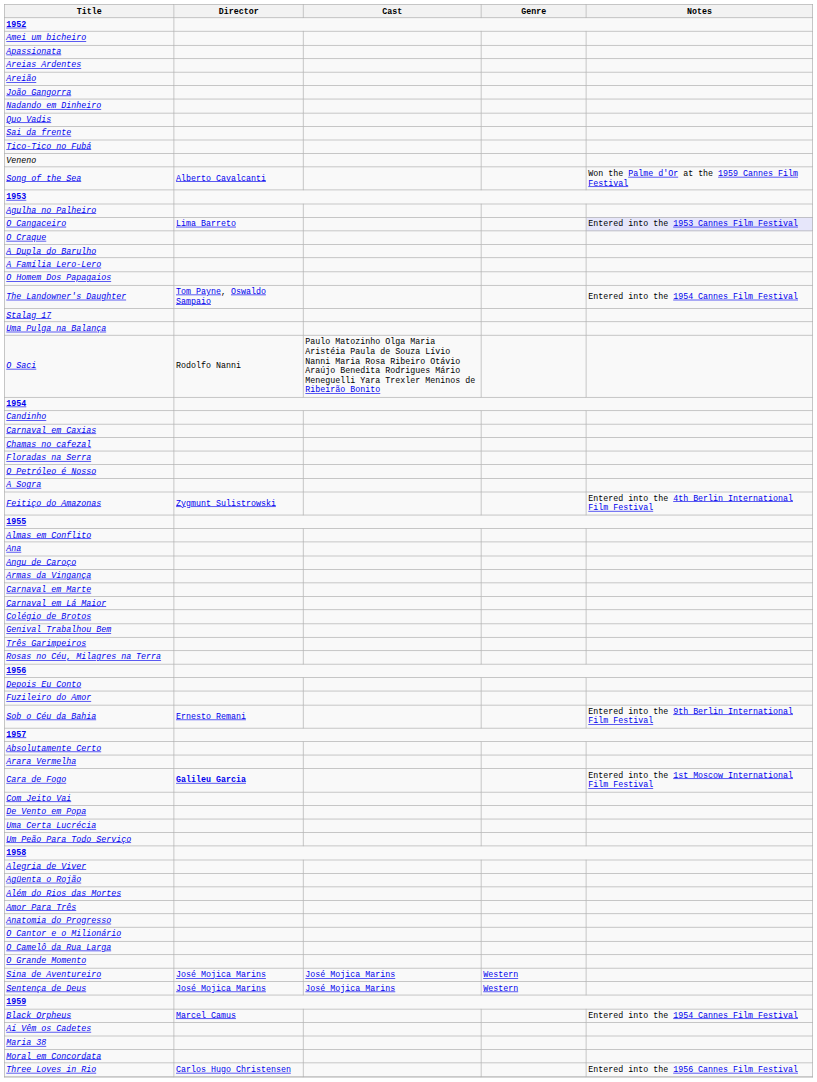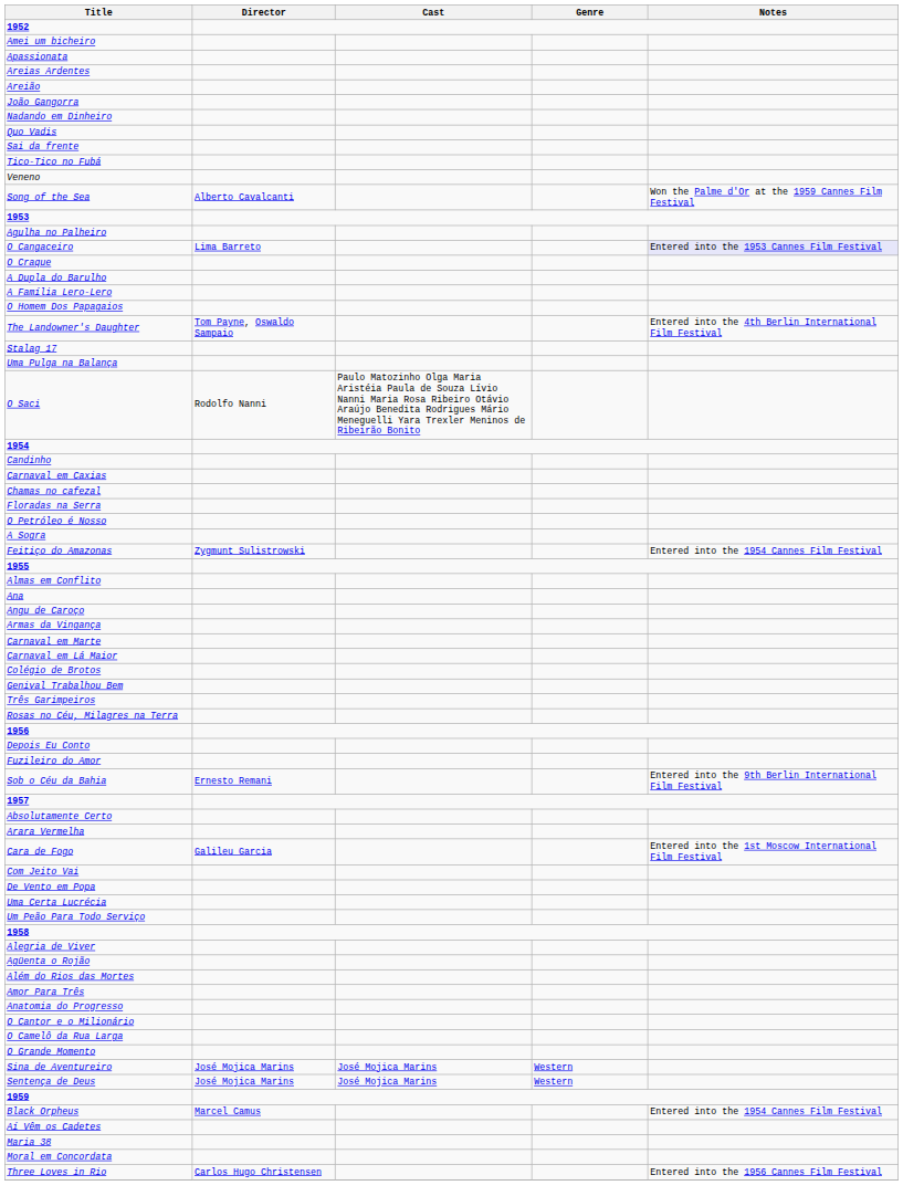The Landowner's Daughter | Notes: Entered into the 1954 Cannes Film Festival -> Entered into the 4th Berlin International Film Festival
Feitiço do Amazonas | Notes: Entered into the 4th Berlin International Film Festival -> Entered into the 1954 Cannes Film Festival
Cara de Fogo | Director: bold -> normal
